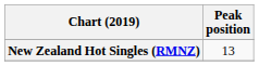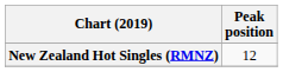New Zealand Hot Singles (RMNZ) | Peak position: 13 -> 12
